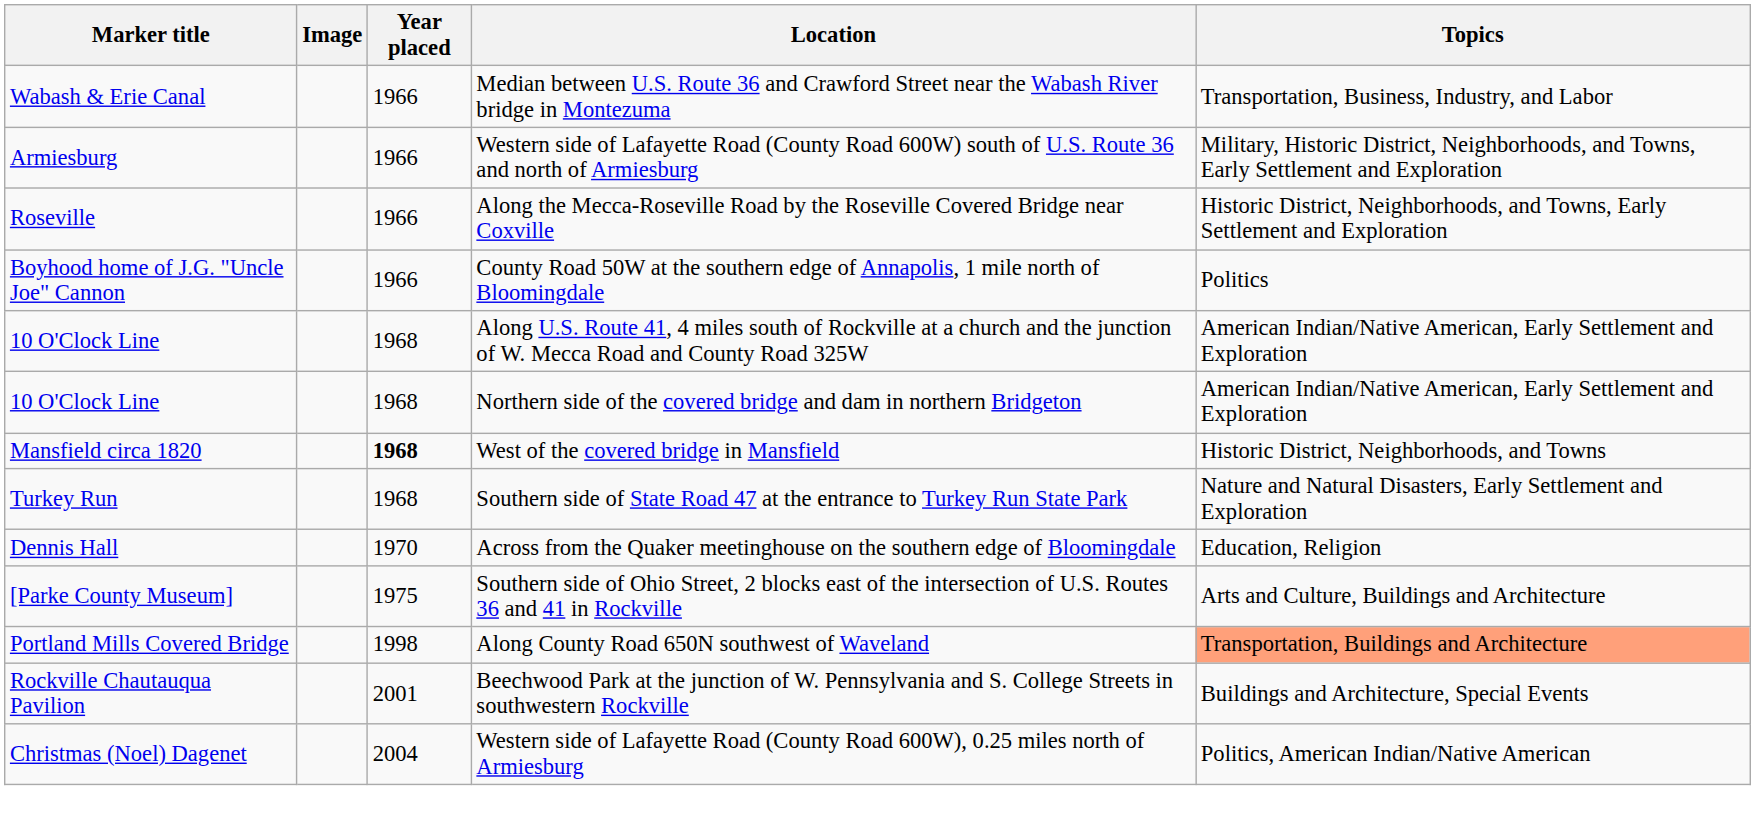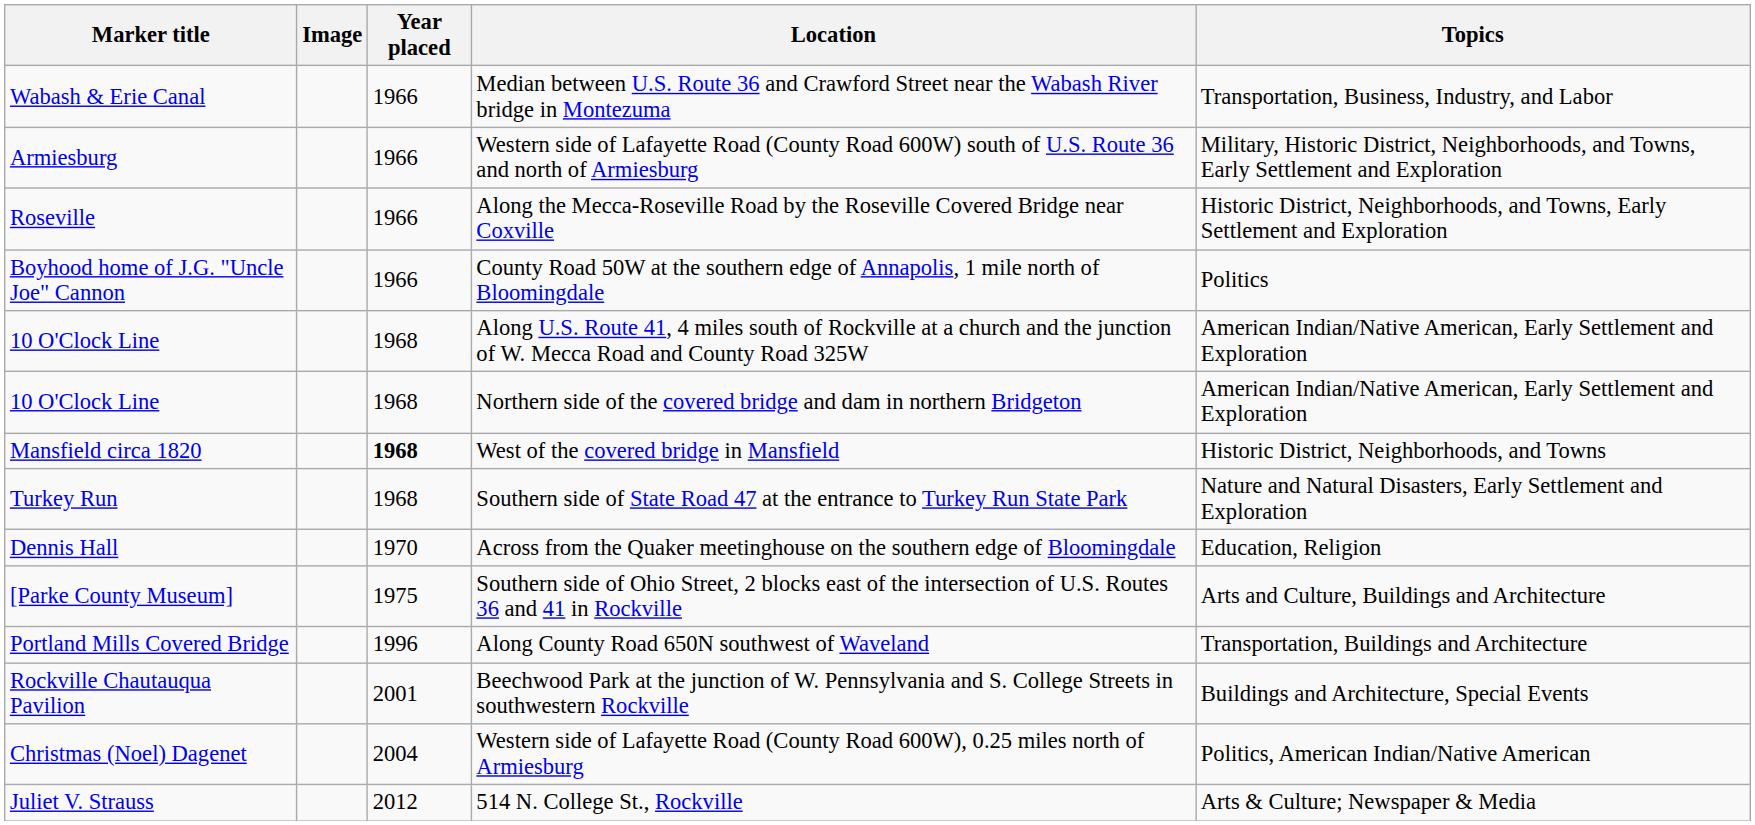Along County Road 650N southwest of Waveland | Year placed: 1998 -> 1996
Along County Road 650N southwest of Waveland | Topics: lightsalmon background -> no background
+ row: Juliet V. Strauss | 2012 | 514 N. College St., Rockville | Arts & Culture; Newspaper & Media
